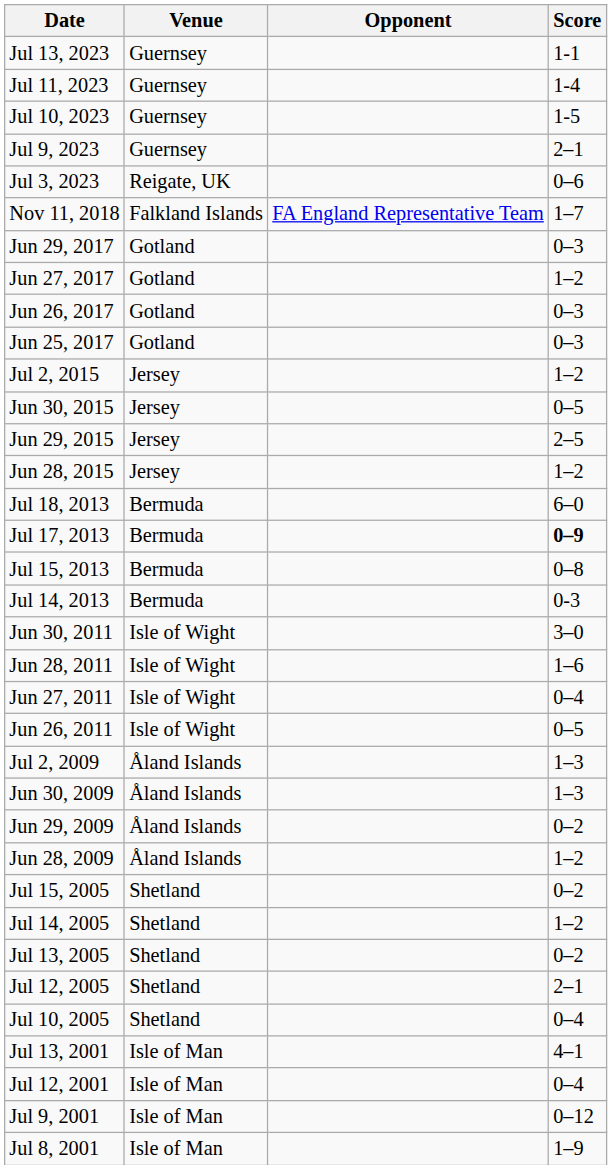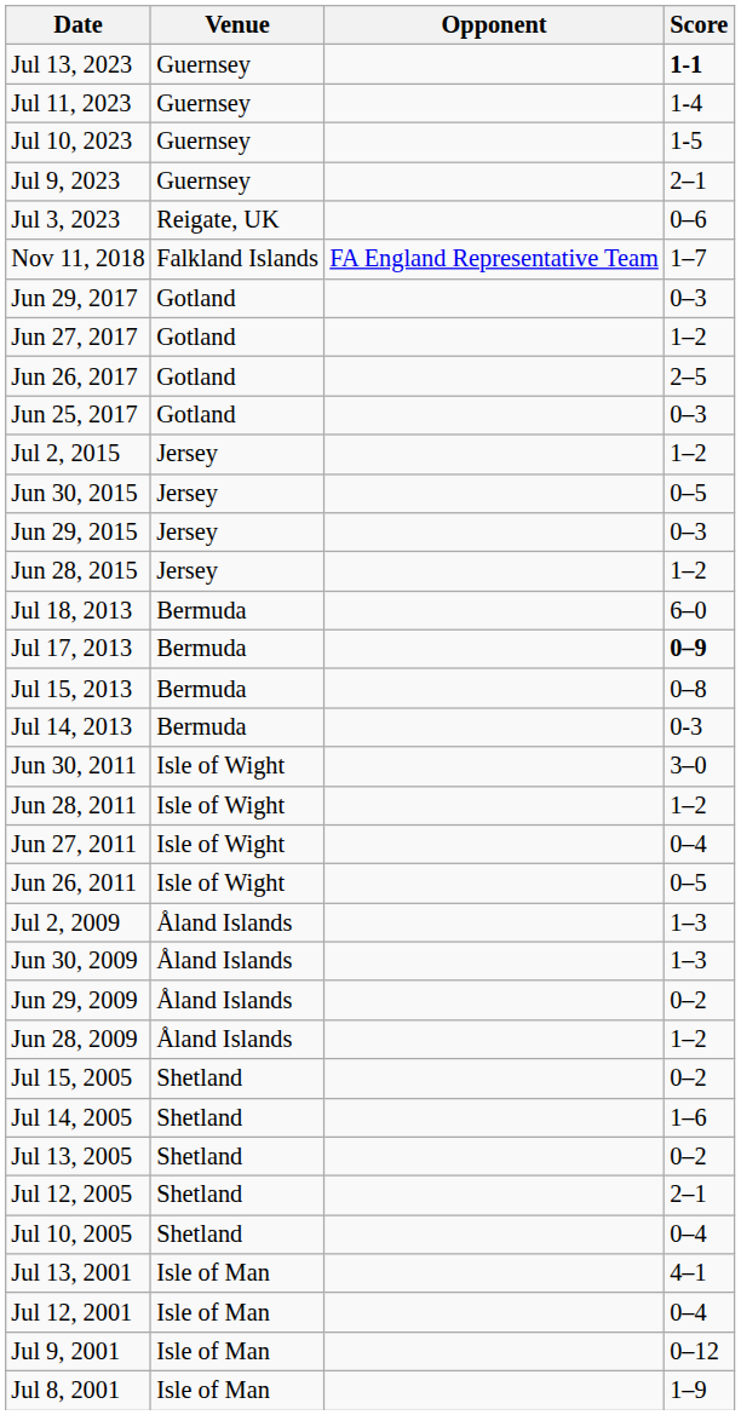Jul 13, 2023 | Score: normal -> bold
Jun 26, 2017 | Score: 0–3 -> 2–5
Jun 29, 2015 | Score: 2–5 -> 0–3
Jun 28, 2011 | Score: 1–6 -> 1–2
Jul 14, 2005 | Score: 1–2 -> 1–6
